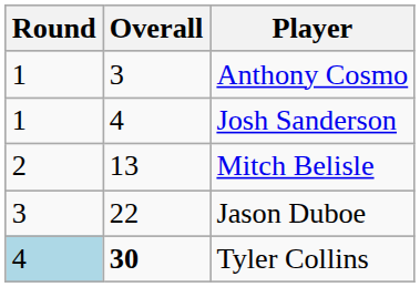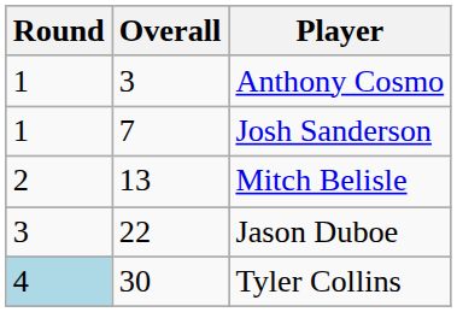Josh Sanderson | Overall: 4 -> 7
Tyler Collins | Overall: bold -> normal
